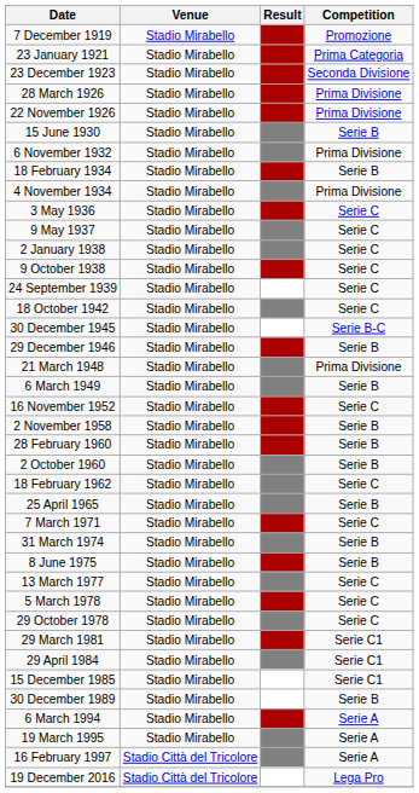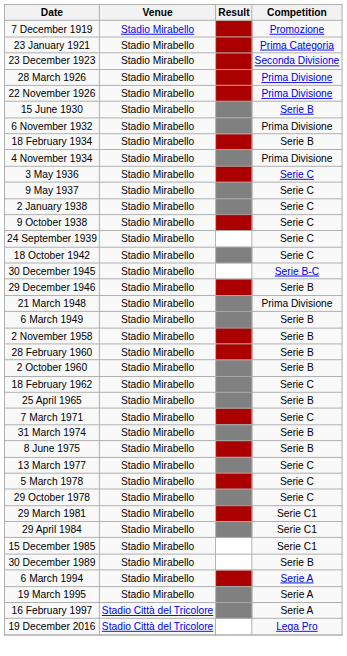- row: 16 November 1952 | Stadio Mirabello | Serie C
